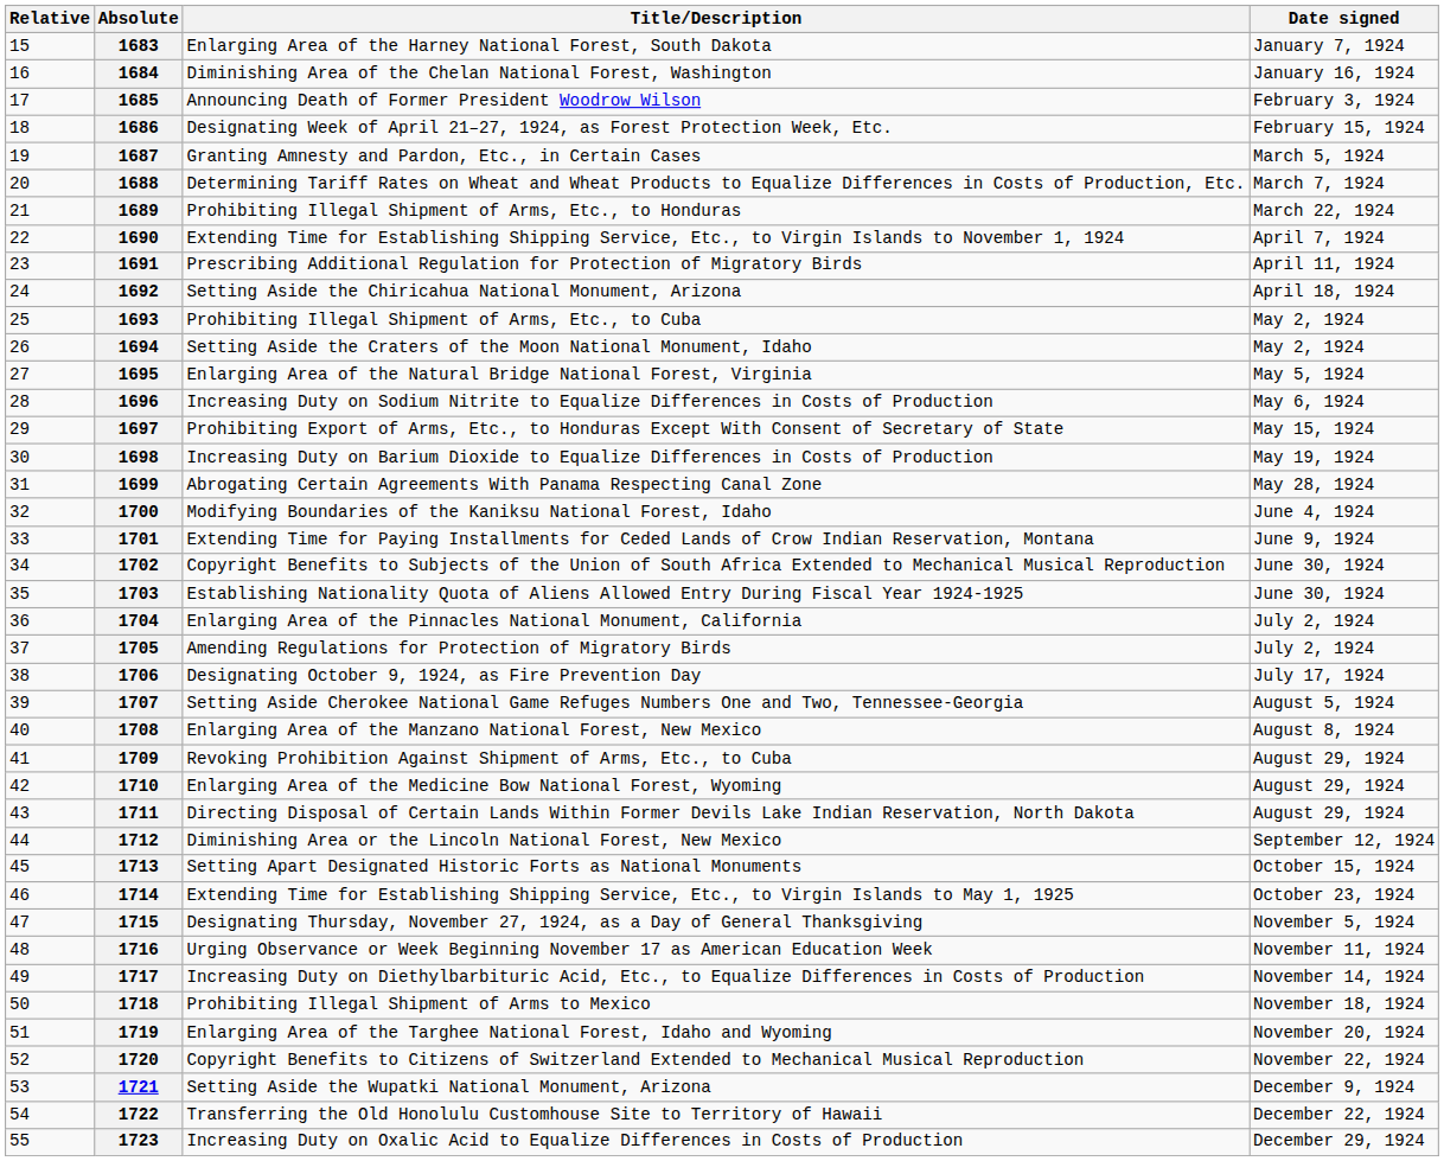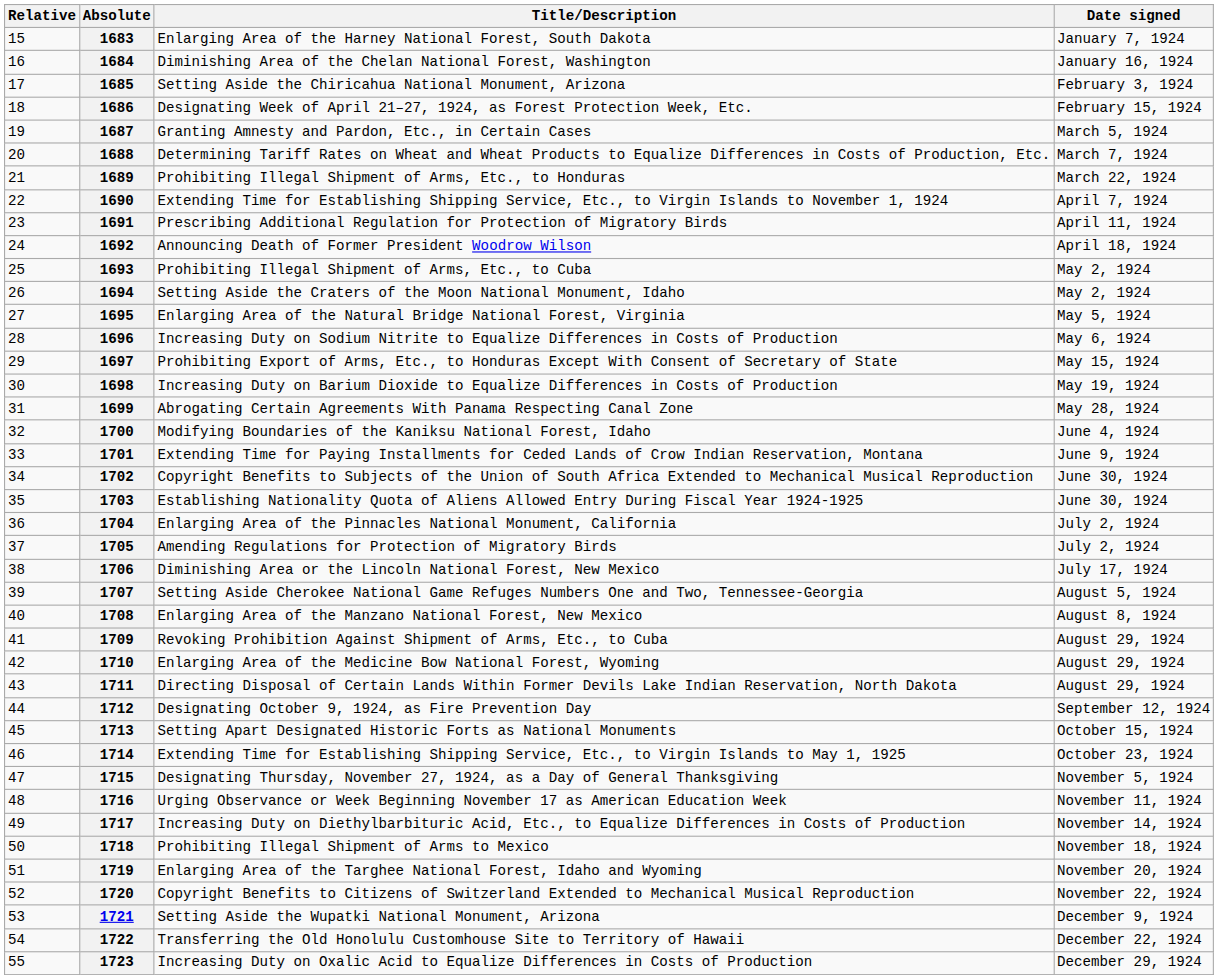1685 | Title/Description: Announcing Death of Former President Woodrow Wilson -> Setting Aside the Chiricahua National Monument, Arizona
1692 | Title/Description: Setting Aside the Chiricahua National Monument, Arizona -> Announcing Death of Former President Woodrow Wilson
1706 | Title/Description: Designating October 9, 1924, as Fire Prevention Day -> Diminishing Area or the Lincoln National Forest, New Mexico
1712 | Title/Description: Diminishing Area or the Lincoln National Forest, New Mexico -> Designating October 9, 1924, as Fire Prevention Day
